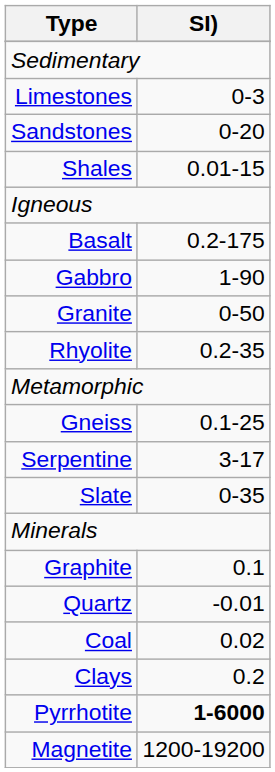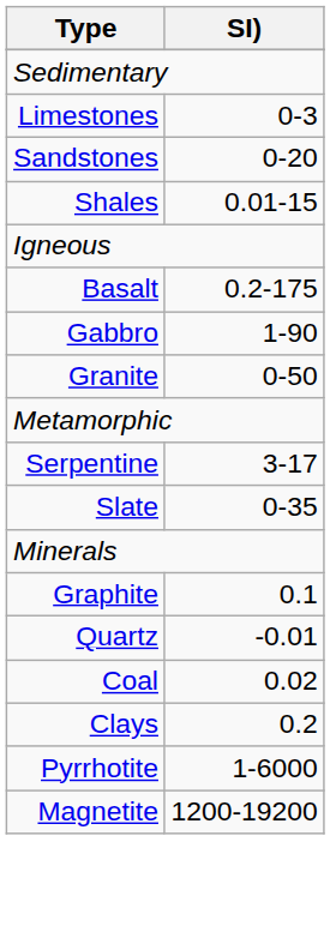- row: Rhyolite | 0.2-35
- row: Gneiss | 0.1-25
Pyrrhotite | SI): bold -> normal
